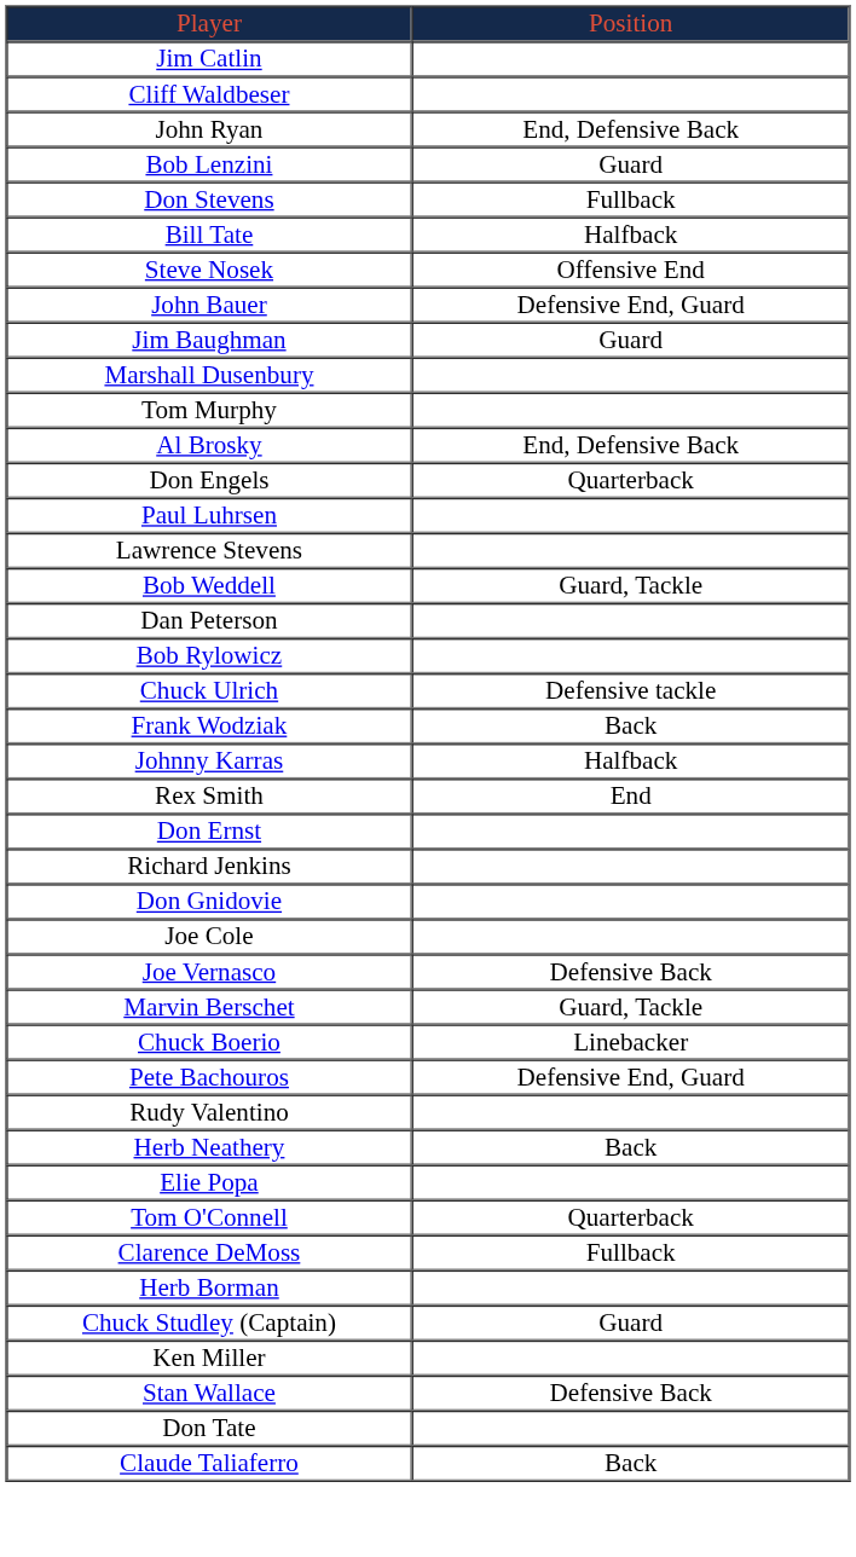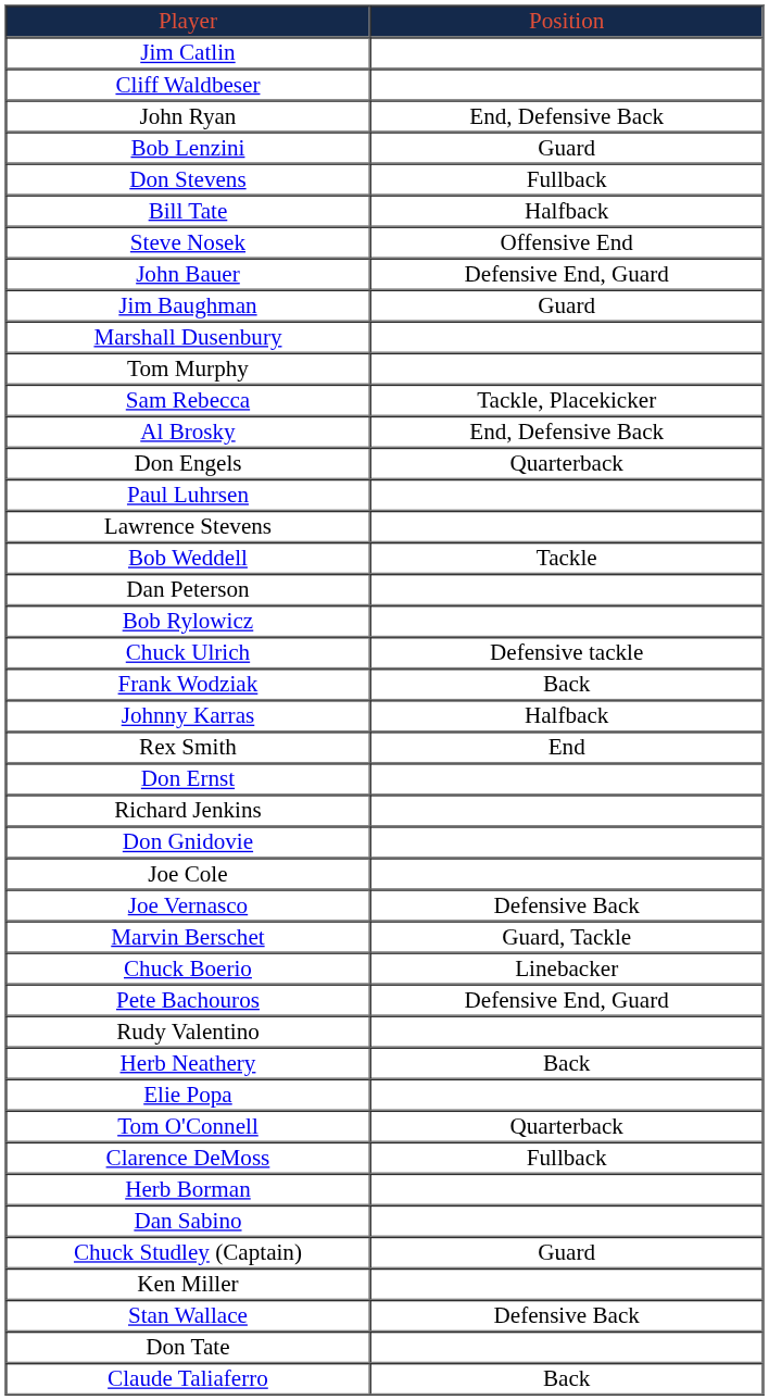+ row: Sam Rebecca | Tackle, Placekicker
Bob Weddell | column 2: Guard, Tackle -> Tackle
+ row: Dan Sabino
